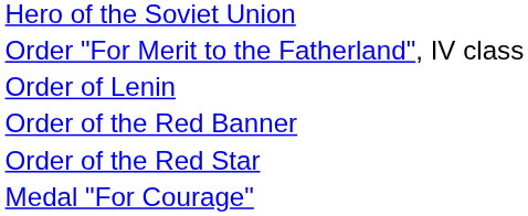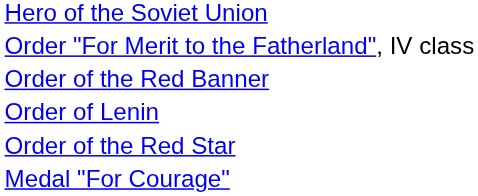rows swapped: Order of Lenin <-> Order of the Red Banner
